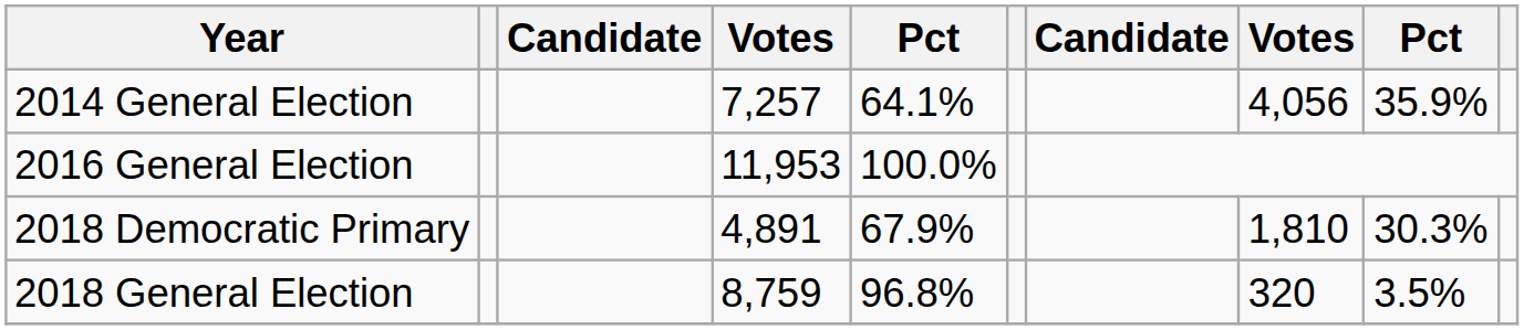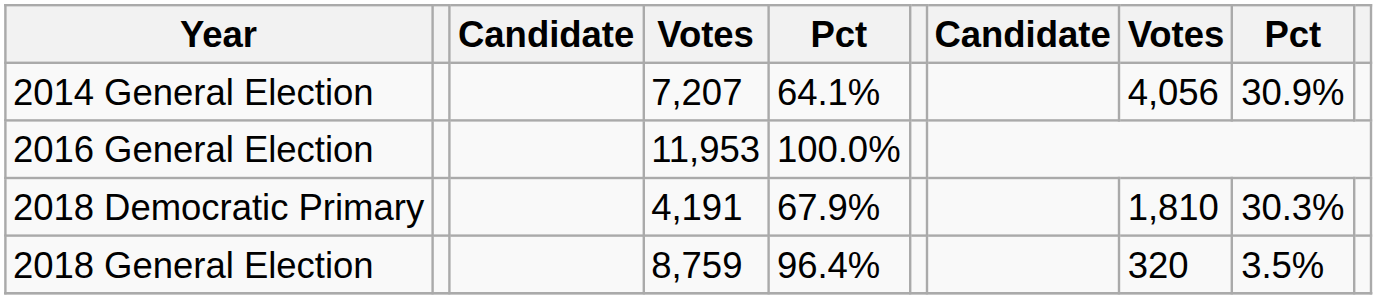2014 General Election | column 4: 7,257 -> 7,207
2014 General Election | column 9: 35.9% -> 30.9%
2018 Democratic Primary | column 4: 4,891 -> 4,191
2018 General Election | column 5: 96.8% -> 96.4%
